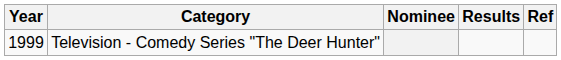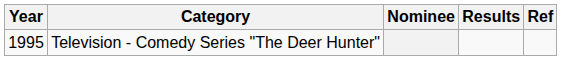Television - Comedy Series "The Deer Hunter" | Year: 1999 -> 1995
